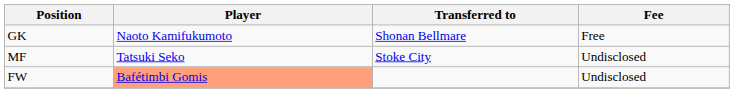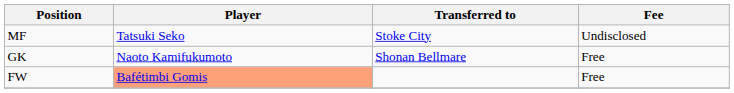rows swapped: GK <-> MF
FW | Fee: Undisclosed -> Free
